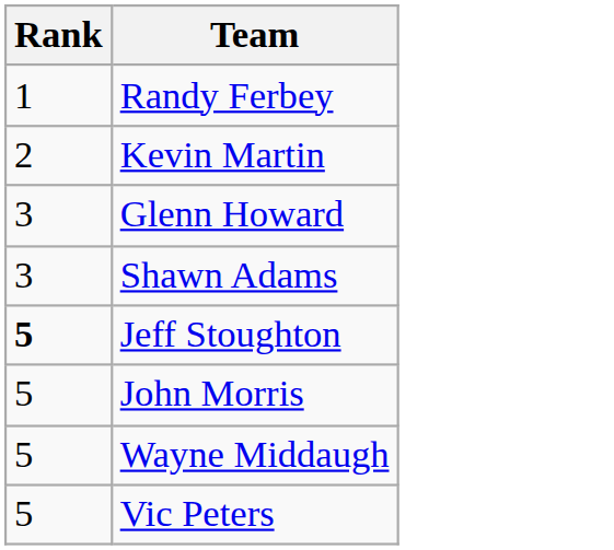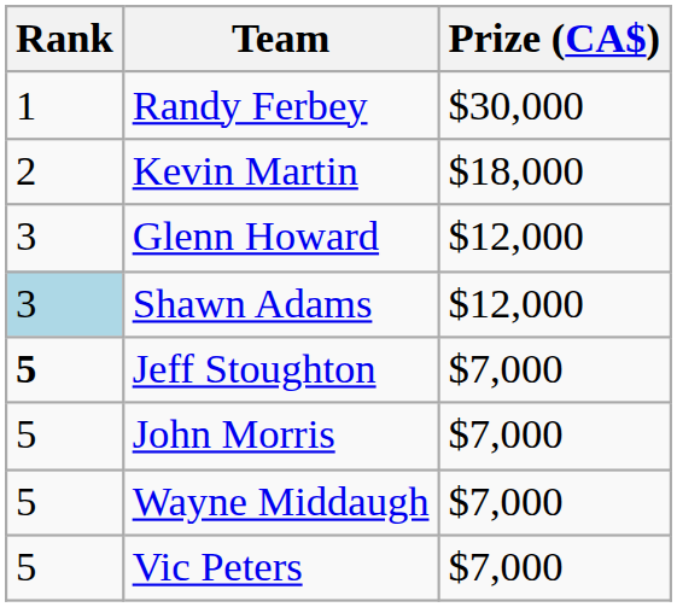+ column: Prize (CA$) | $30,000 | $18,000 | $12,000 | $12,000 | $7,000 | $7,000 | $7,000 | $7,000
Shawn Adams | Rank: no background -> lightblue background
